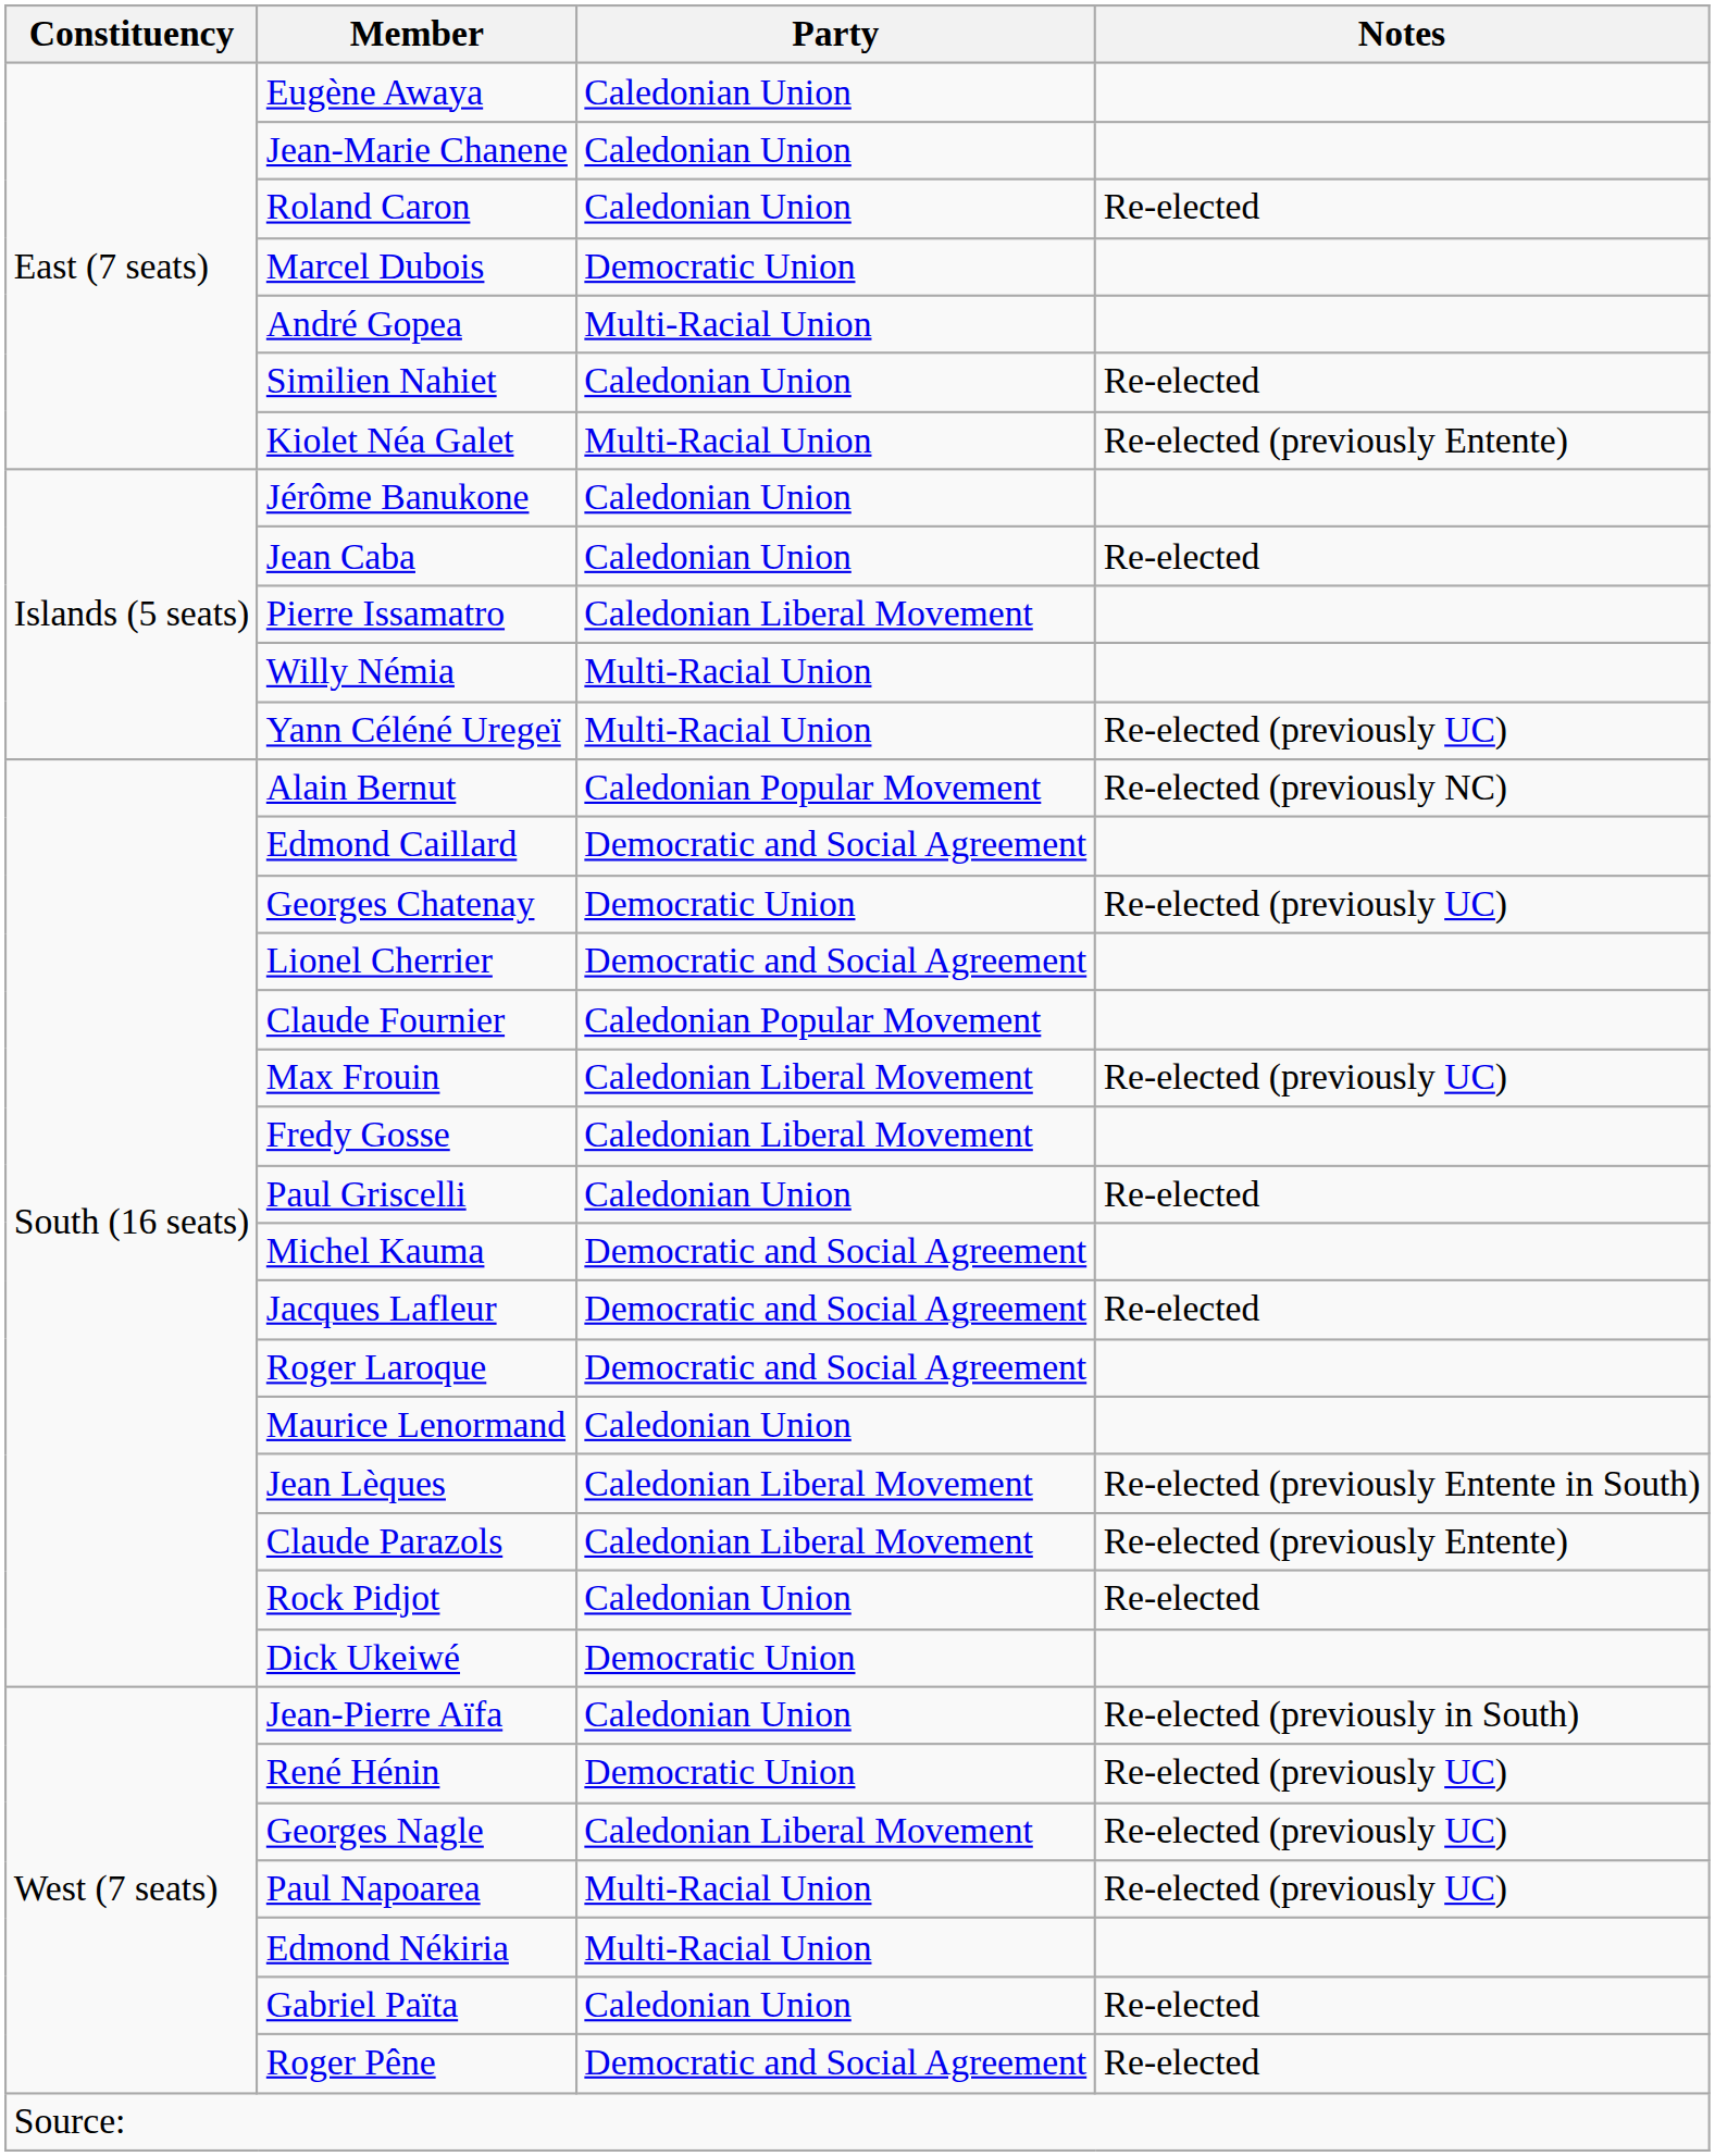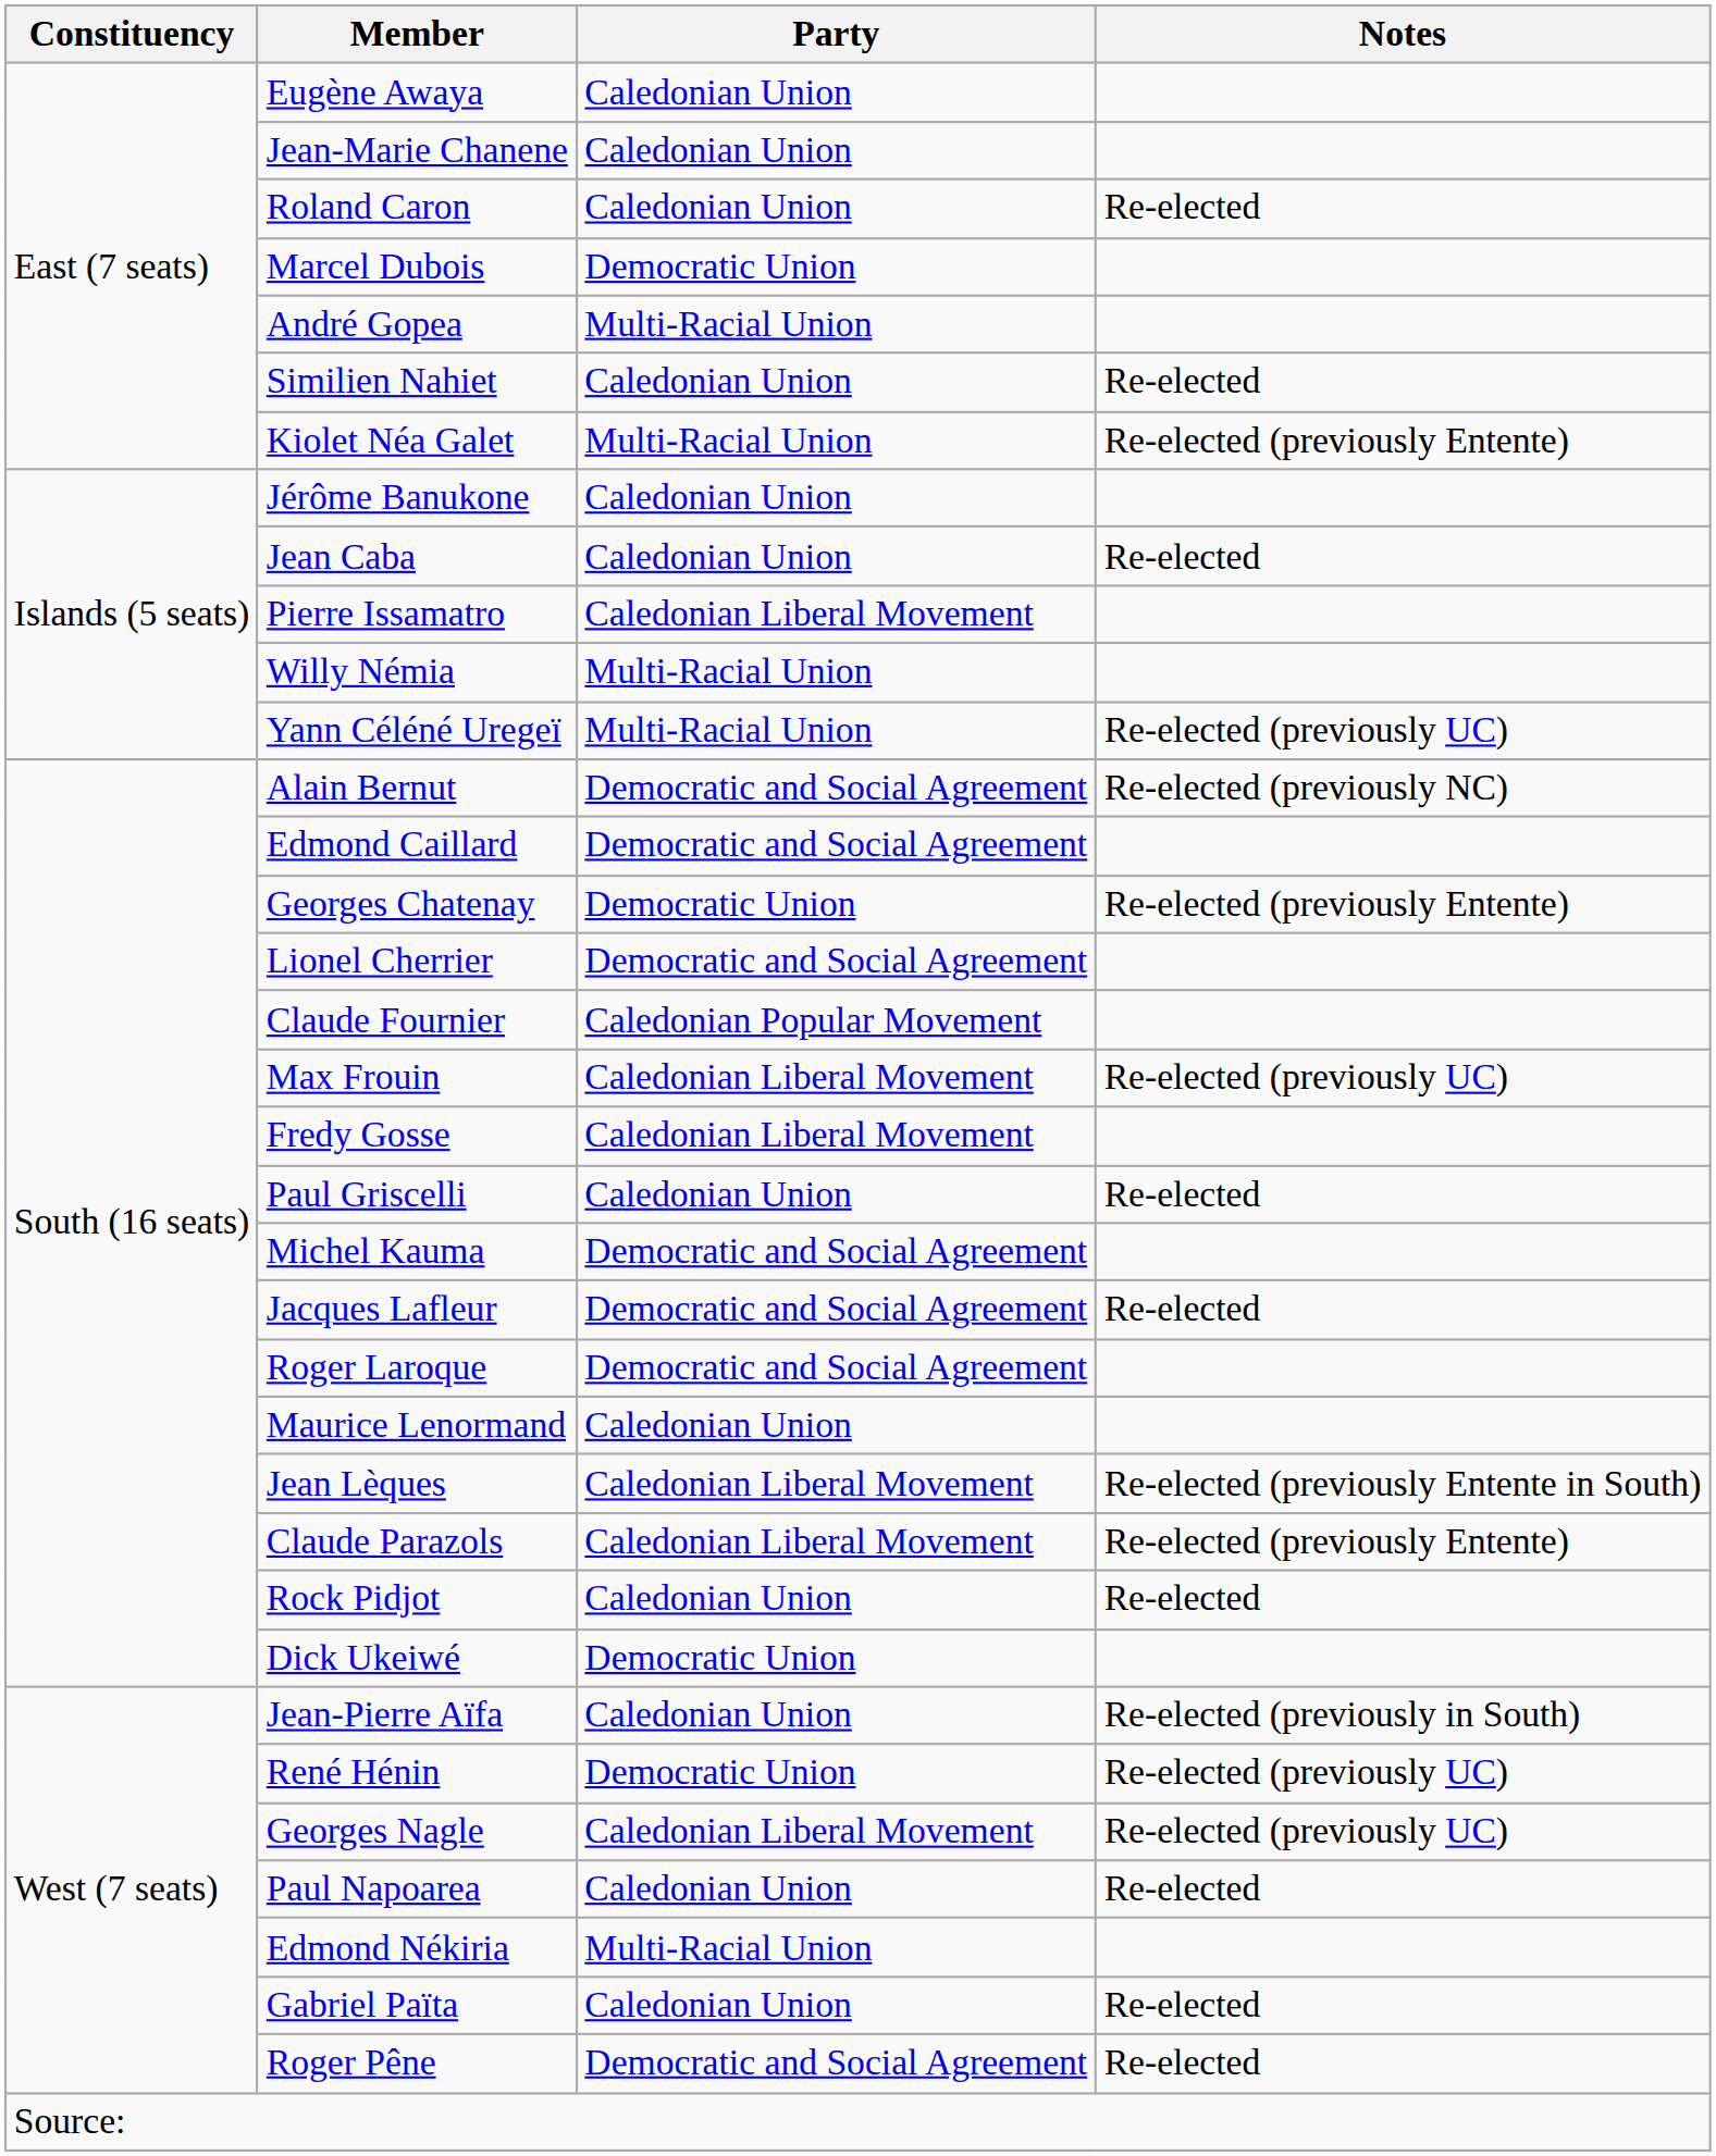Alain Bernut | Party: Caledonian Popular Movement -> Democratic and Social Agreement
Georges Chatenay | Notes: Re-elected (previously UC) -> Re-elected (previously Entente)
Paul Napoarea | Party: Multi-Racial Union -> Caledonian Union
Paul Napoarea | Notes: Re-elected (previously UC) -> Re-elected
